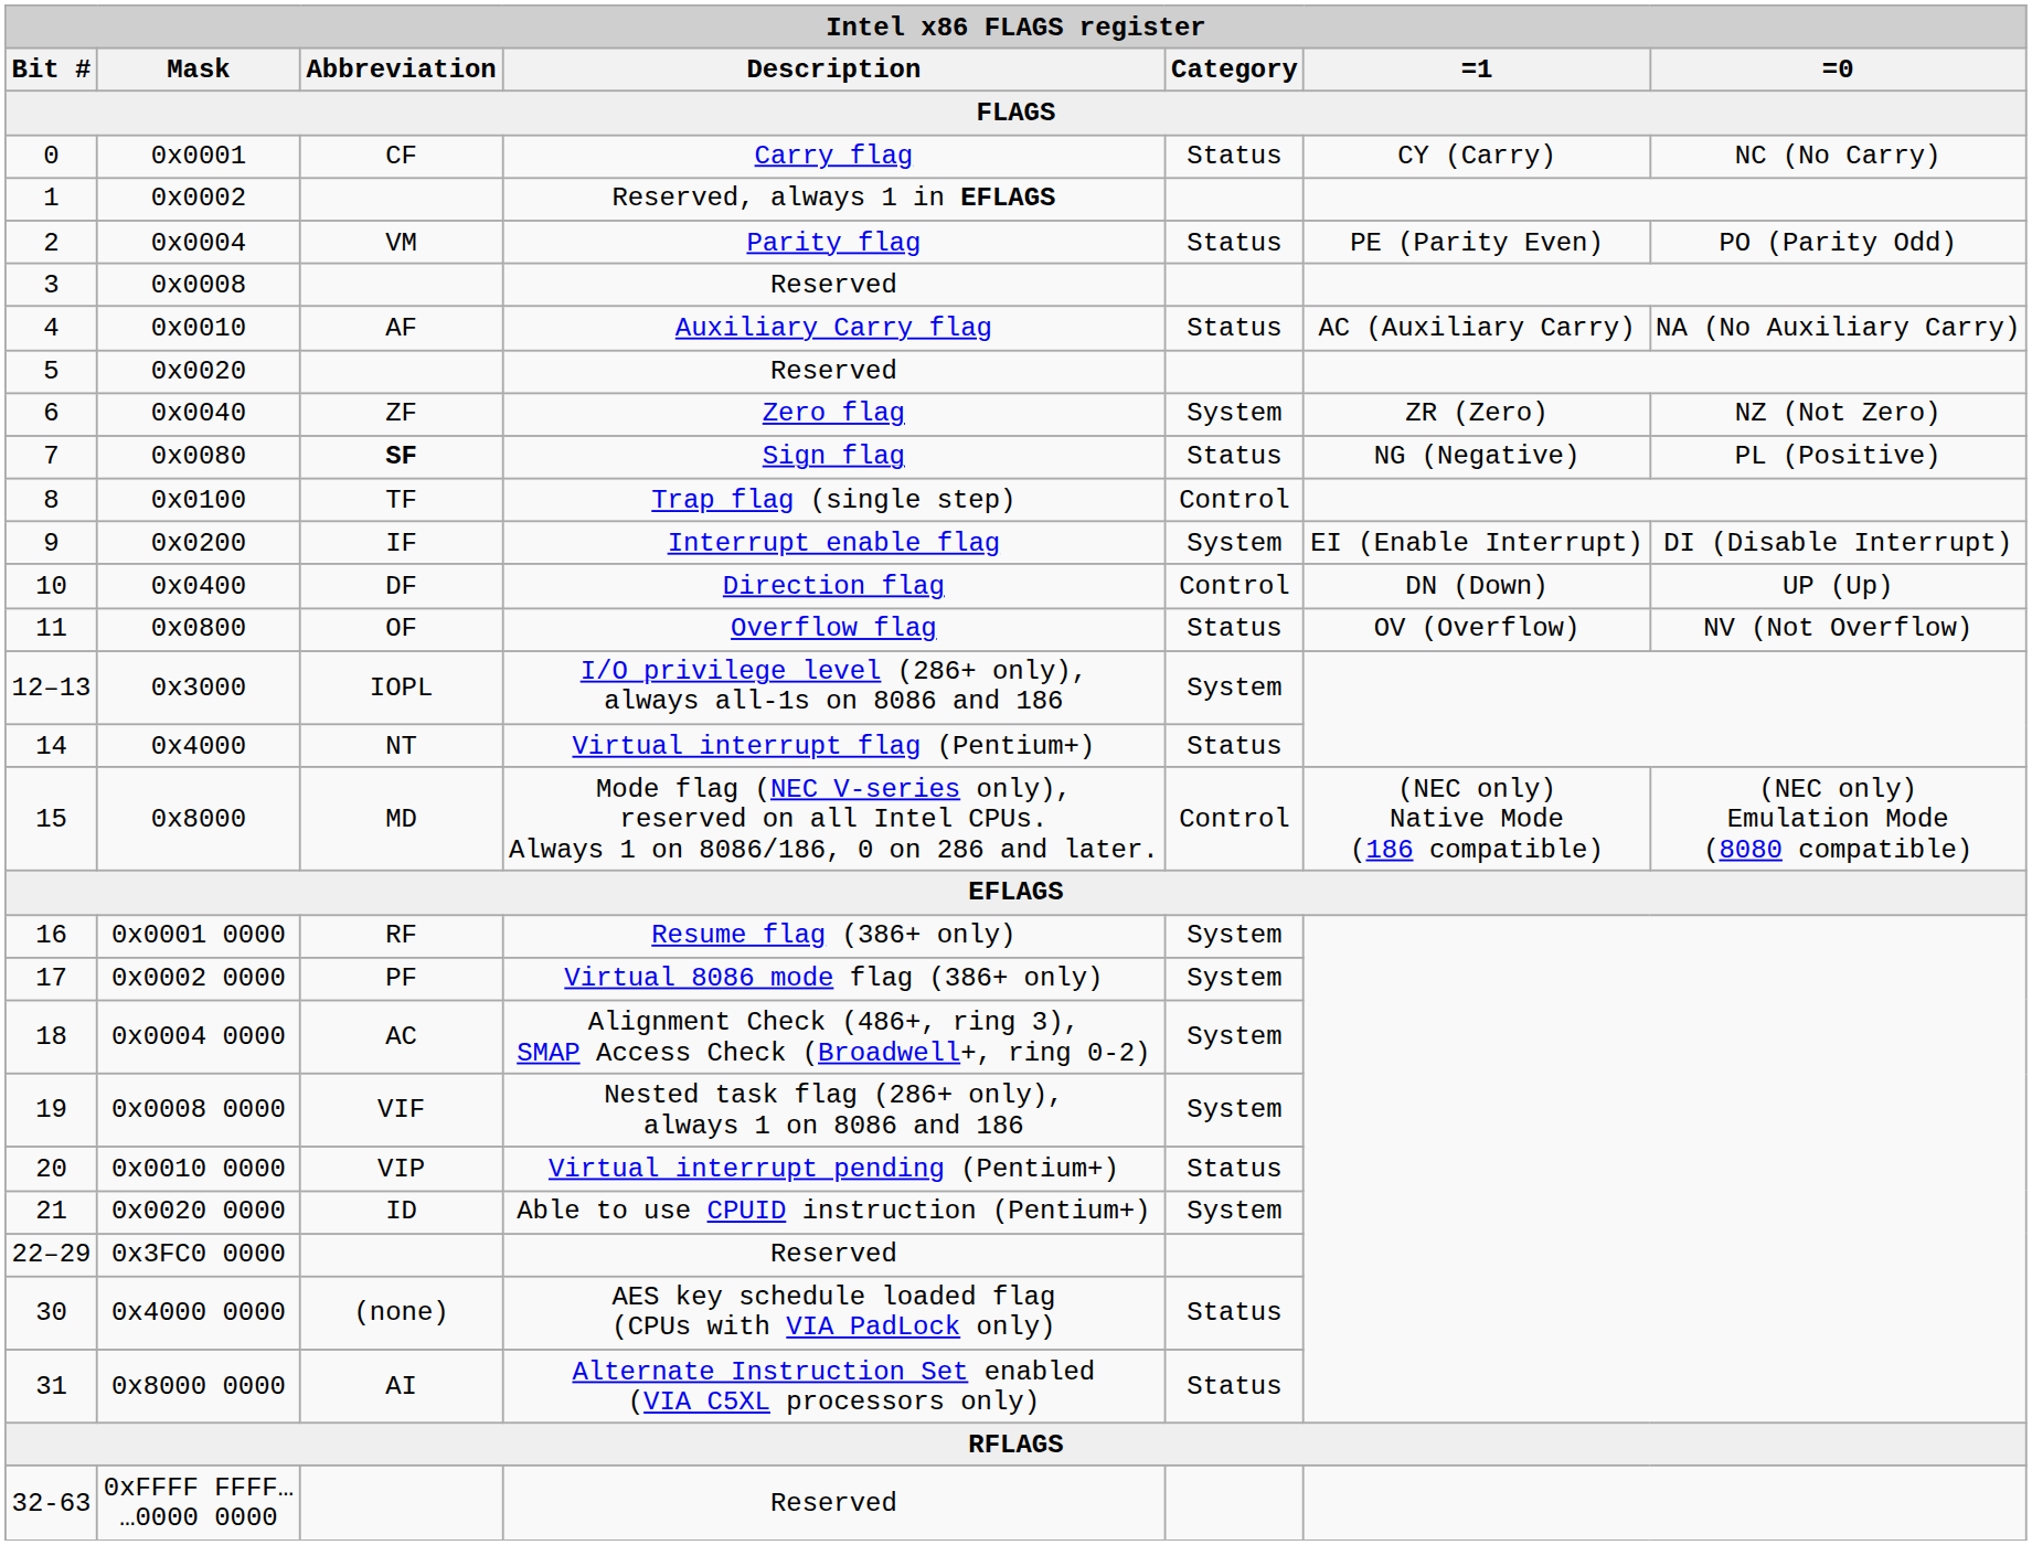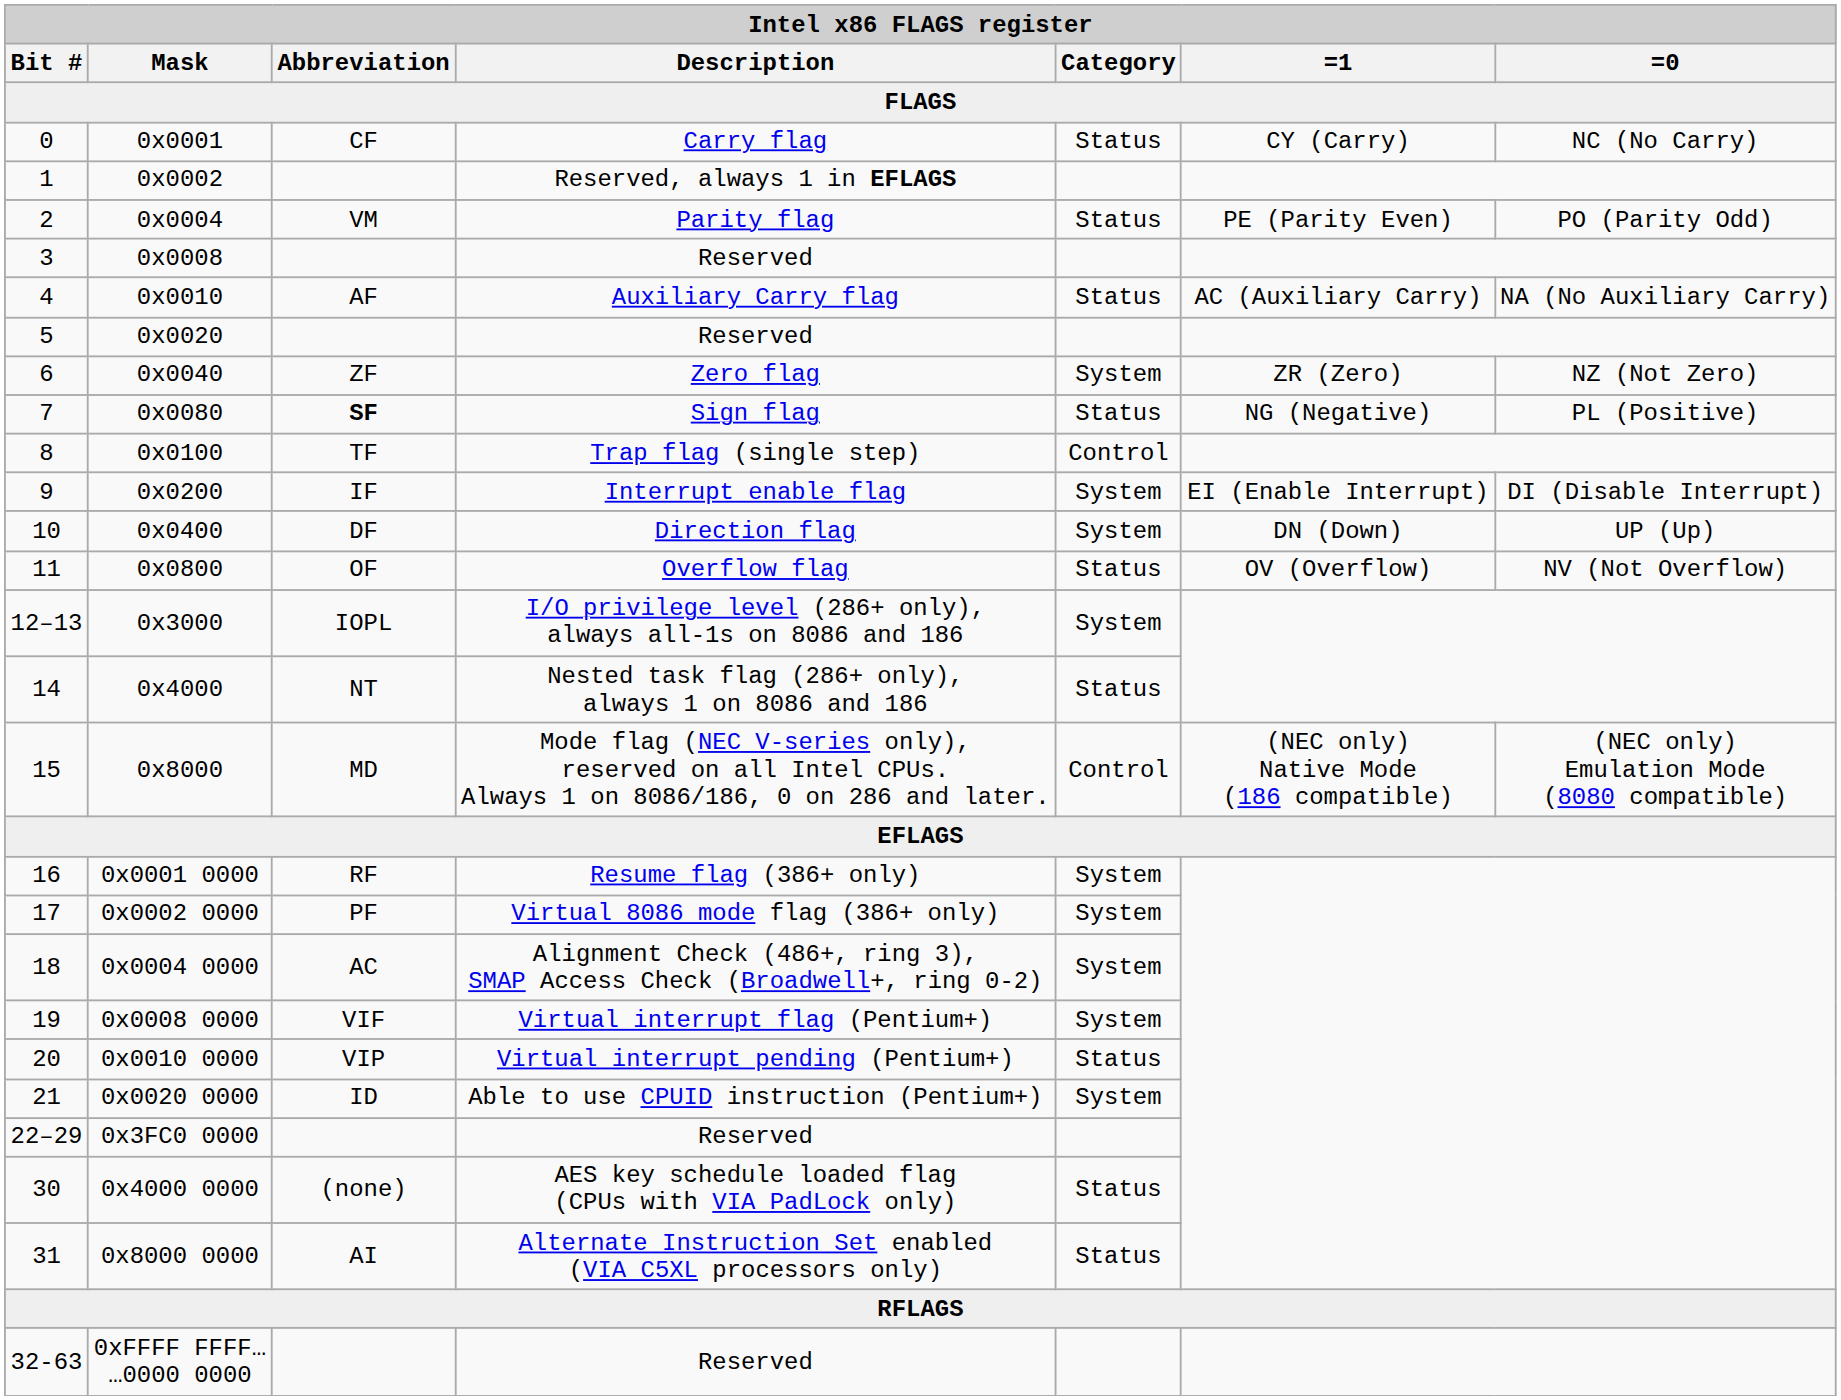10 | Category: Control -> System
14 | Description: Virtual interrupt flag (Pentium+) -> Nested task flag (286+ only), always 1 on 8086 and 186
19 | Description: Nested task flag (286+ only), always 1 on 8086 and 186 -> Virtual interrupt flag (Pentium+)
